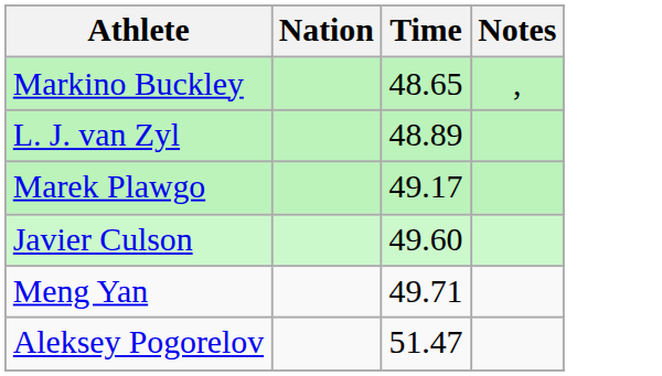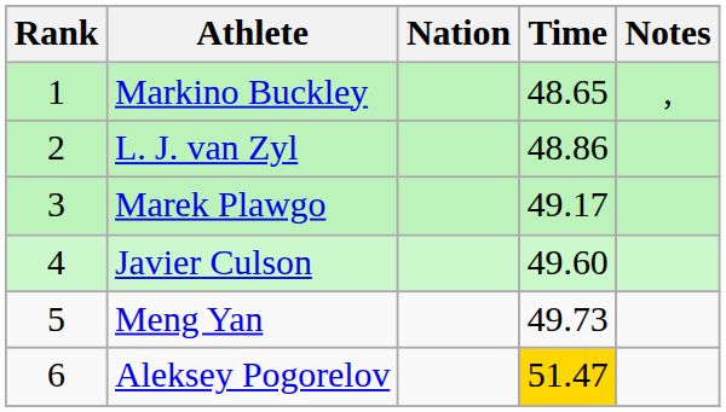+ column: Rank | 1 | 2 | 3 | 4 | 5 | 6
L. J. van Zyl | Time: 48.89 -> 48.86
Meng Yan | Time: 49.71 -> 49.73
Aleksey Pogorelov | Time: no background -> gold background
